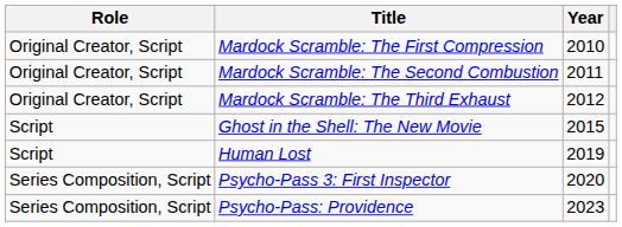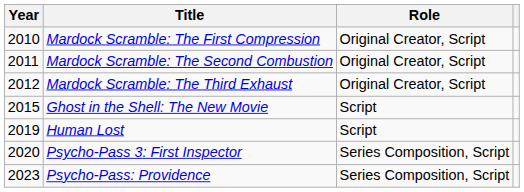columns swapped: Year <-> Role
